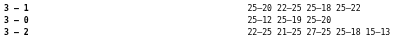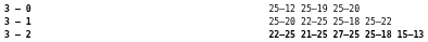rows swapped: 3 – 0 <-> 3 – 1
3 – 2 | column 4: normal -> bold
